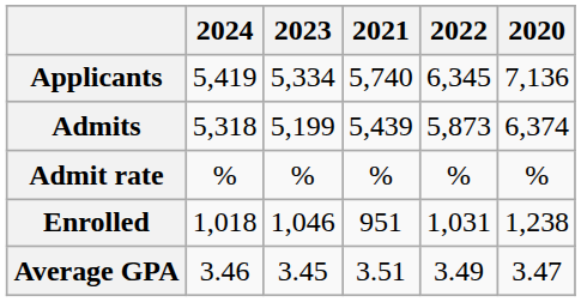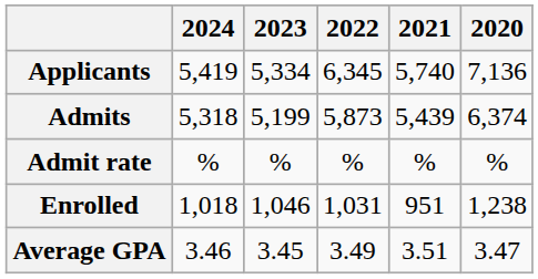columns swapped: 2022 <-> 2021
